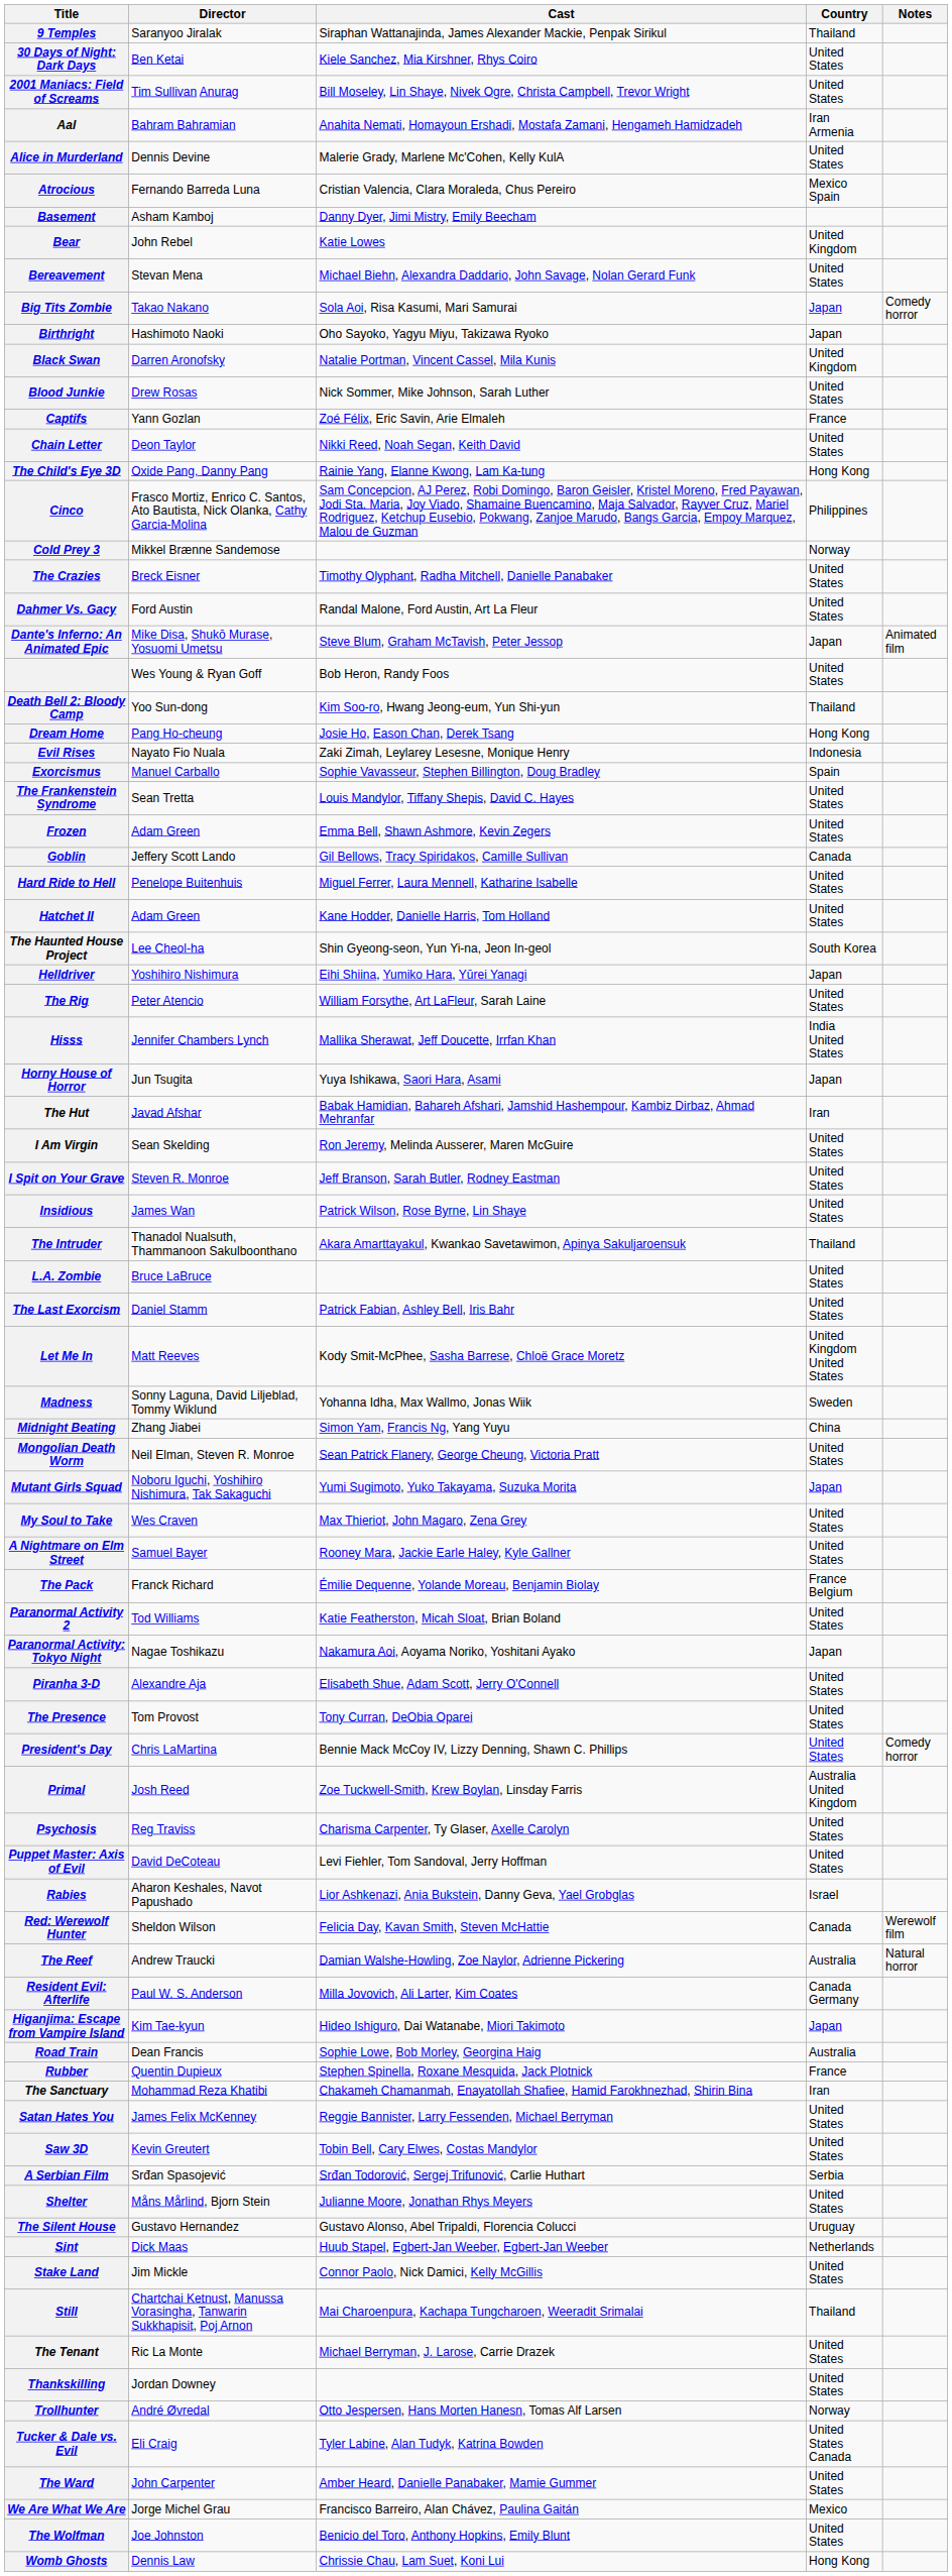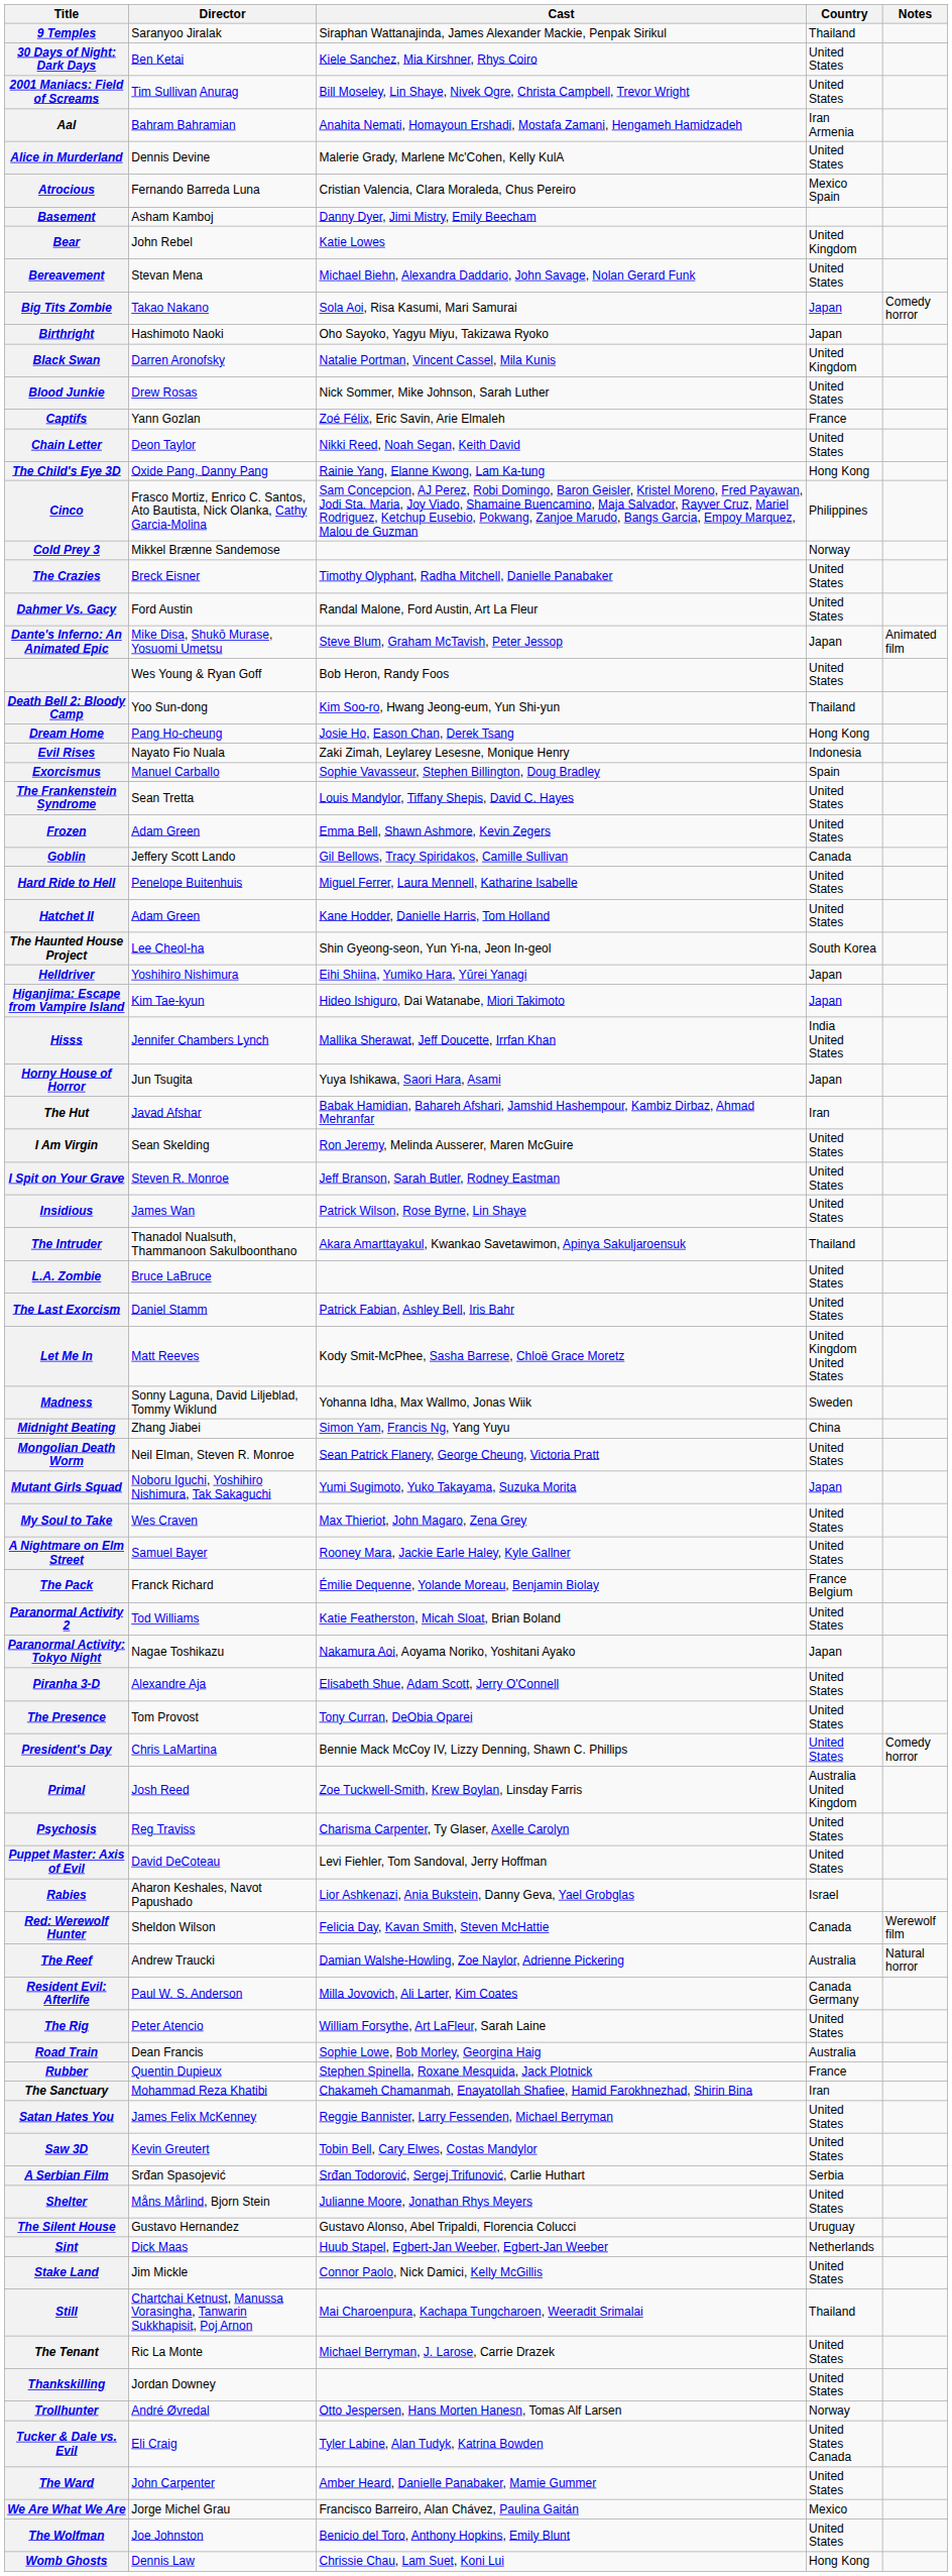rows swapped: Higanjima: Escape from Vampire Island <-> The Rig
